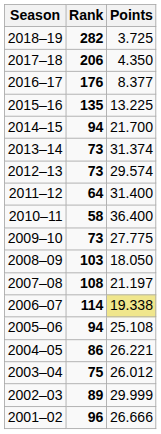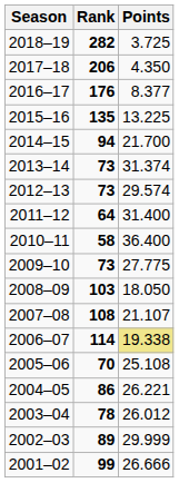2007–08 | Points: 21.197 -> 21.107
2005–06 | Rank: 94 -> 70
2003–04 | Rank: 75 -> 78
2001–02 | Rank: 96 -> 99
